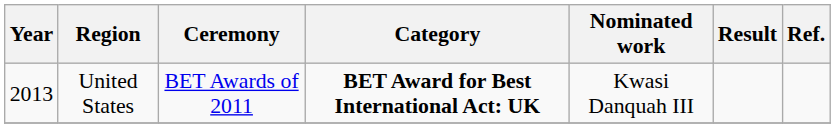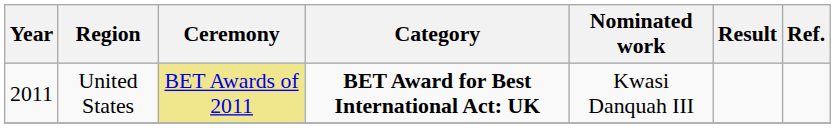United States | Year: 2013 -> 2011
United States | Ceremony: no background -> khaki background
